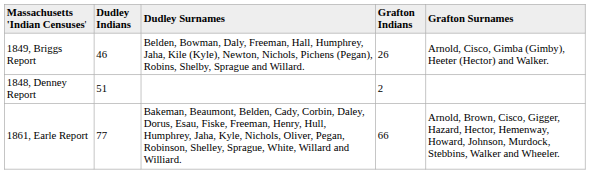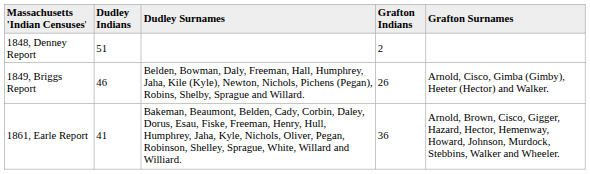rows swapped: 1848, Denney Report <-> 1849, Briggs Report
1861, Earle Report | column 2: 77 -> 41
1861, Earle Report | column 4: 66 -> 36
